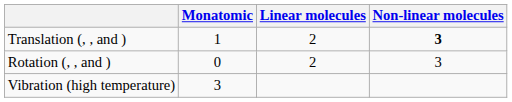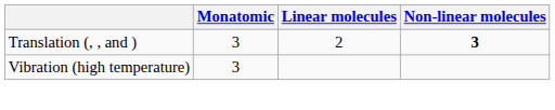Translation (, , and ) | Monatomic: 1 -> 3
- row: Rotation (, , and ) | 0 | 2 | 3
